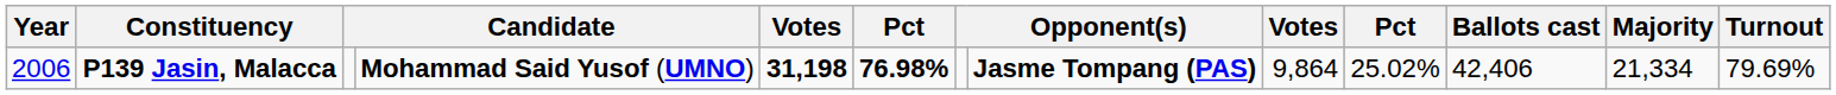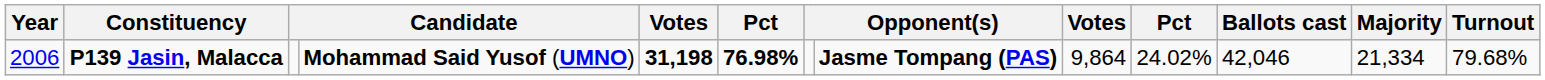P139 Jasin, Malacca | column 10: 25.02% -> 24.02%
P139 Jasin, Malacca | Ballots cast: 42,406 -> 42,046
P139 Jasin, Malacca | Turnout: 79.69% -> 79.68%
